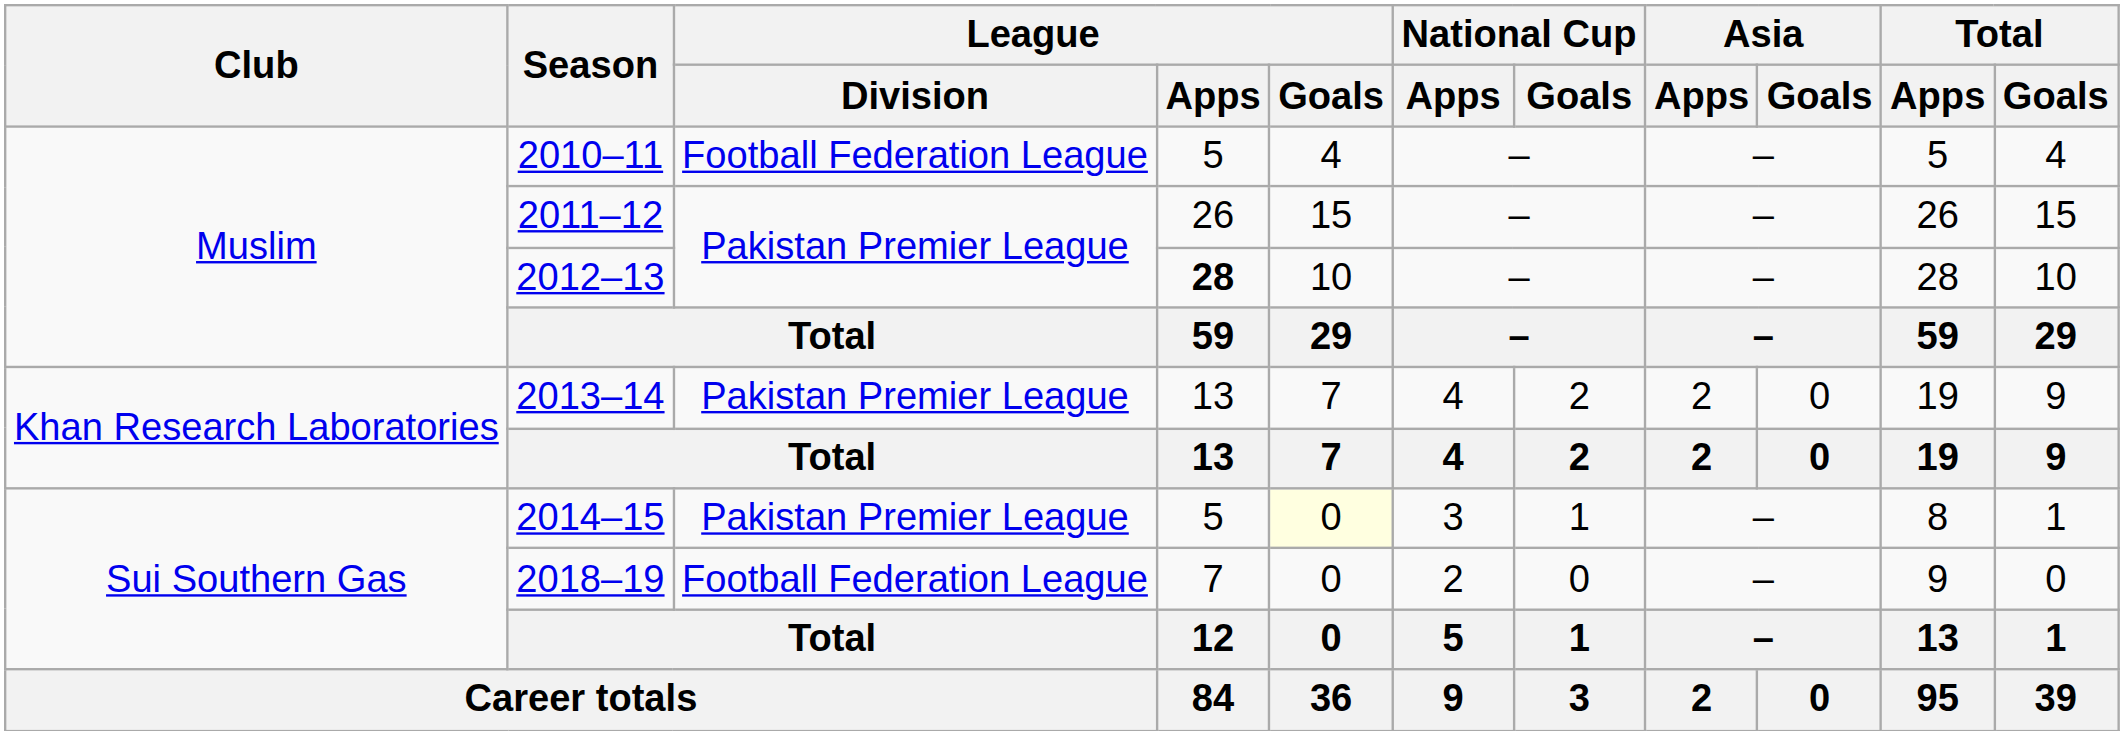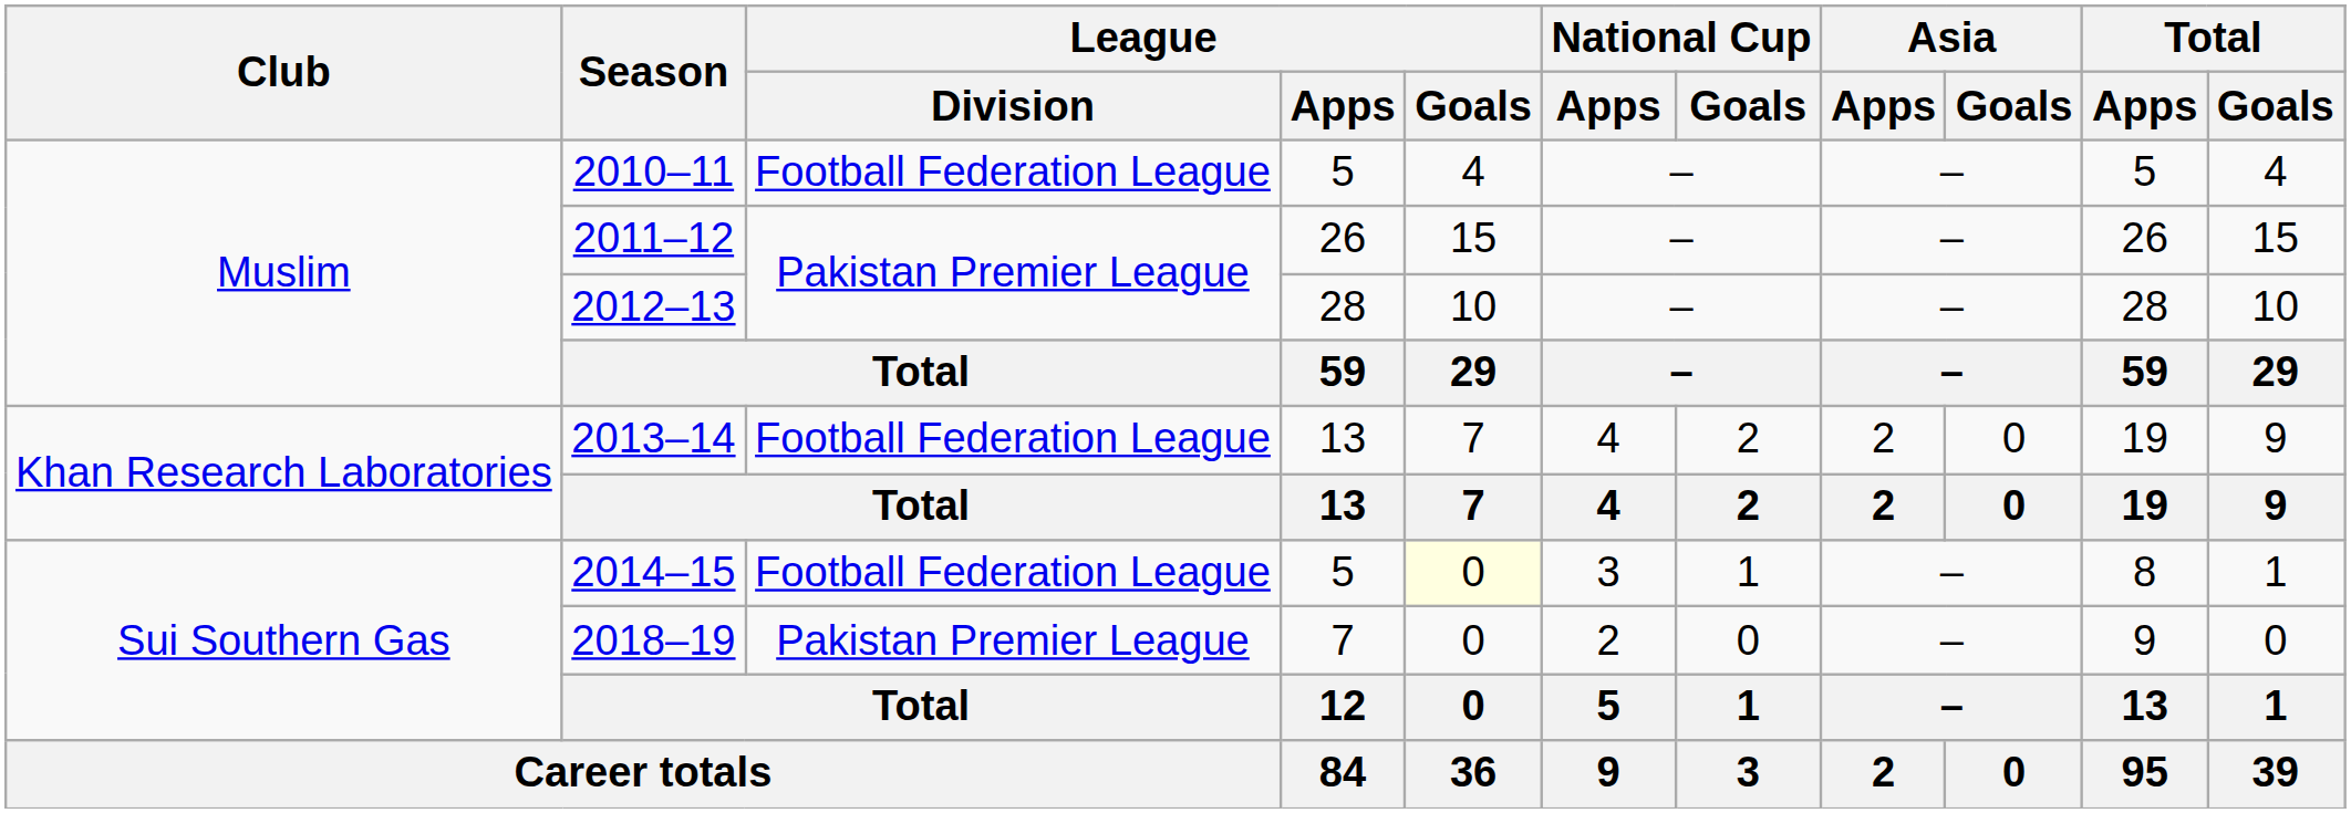2012–13 | League / Apps: bold -> normal
2013–14 | League / Division: Pakistan Premier League -> Football Federation League
2014–15 | League / Division: Pakistan Premier League -> Football Federation League
2018–19 | League / Division: Football Federation League -> Pakistan Premier League
